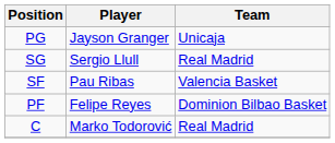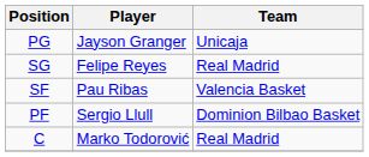SG | Player: Sergio Llull -> Felipe Reyes
PF | Player: Felipe Reyes -> Sergio Llull
